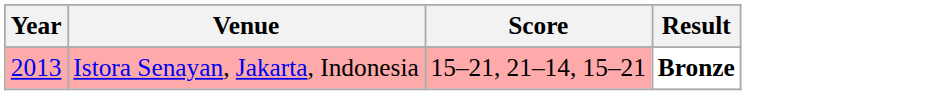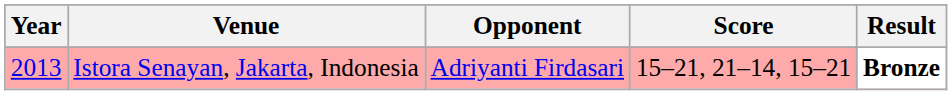+ column: Opponent | Adriyanti Firdasari
